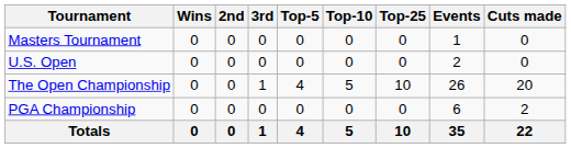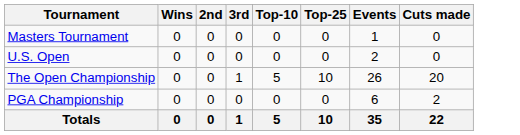- column: Top-5 | 0 | 0 | 4 | 0 | 4
